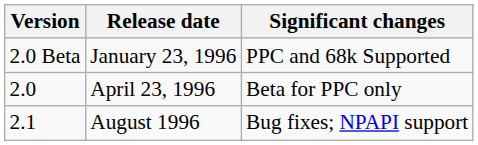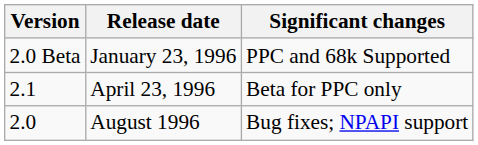April 23, 1996 | Version: 2.0 -> 2.1
August 1996 | Version: 2.1 -> 2.0
